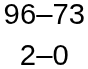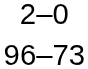rows swapped: 96–73 <-> 2–0
